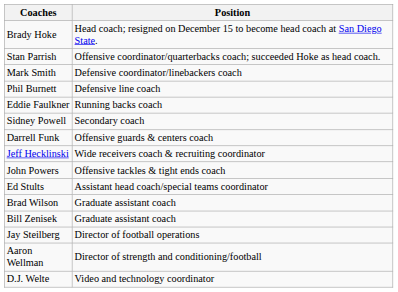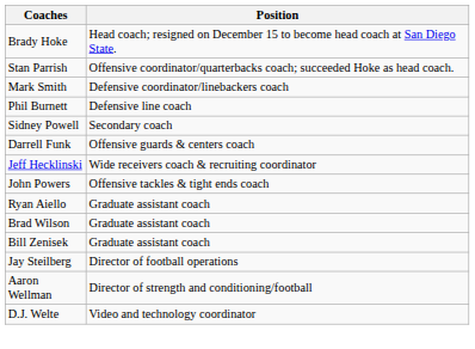- row: Eddie Faulkner | Running backs coach
- row: Ed Stults | Assistant head coach/special teams coordinator
+ row: Ryan Aiello | Graduate assistant coach
